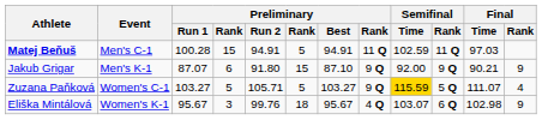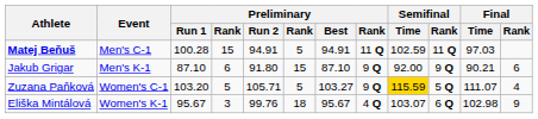Jakub Grigar | Preliminary / Run 1: 87.07 -> 87.10
Jakub Grigar | Final / Rank: 9 -> 6
Zuzana Paňková | Preliminary / Run 1: 103.27 -> 103.20
